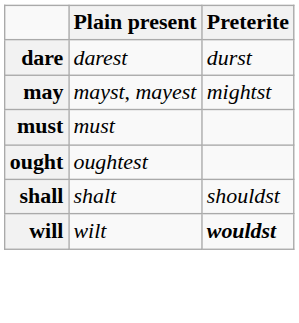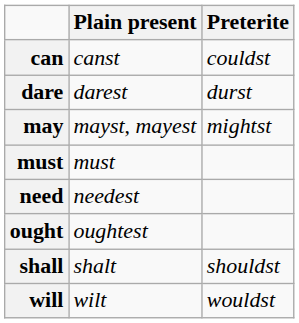+ row: can | canst | couldst
+ row: need | needest
will | Preterite: bold -> normal
